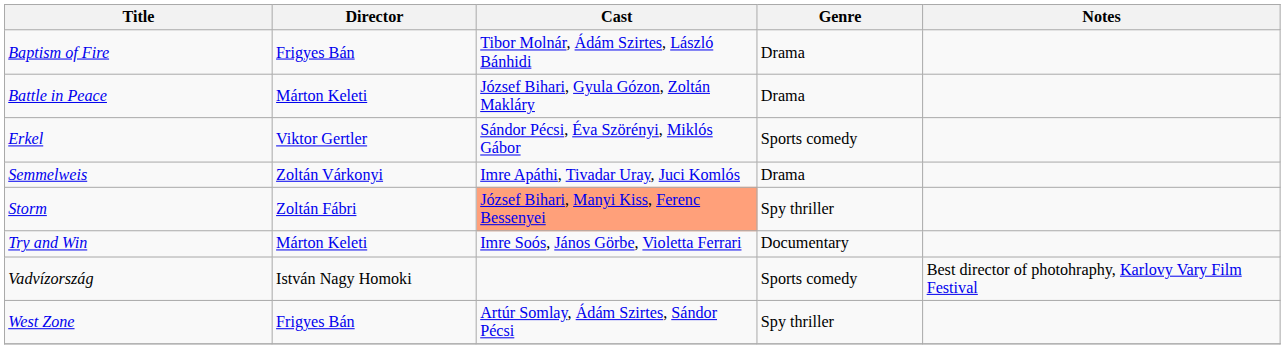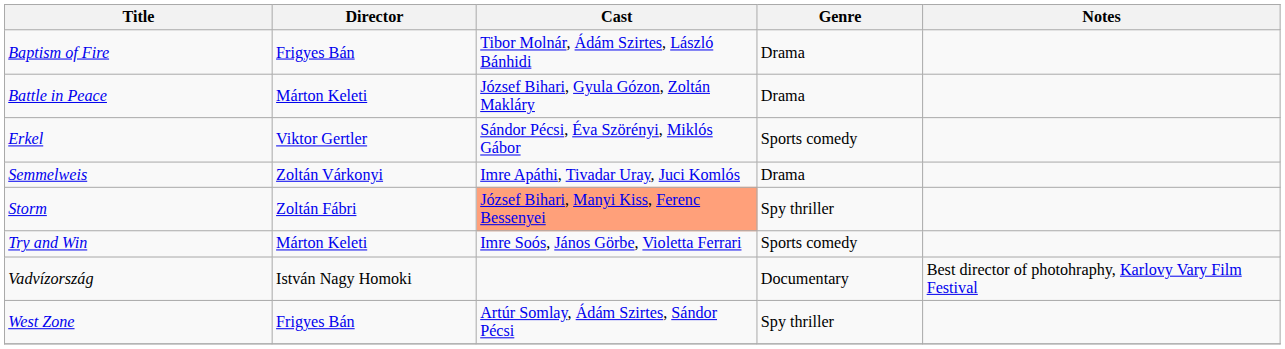Try and Win | Genre: Documentary -> Sports comedy
Vadvízország | Genre: Sports comedy -> Documentary
